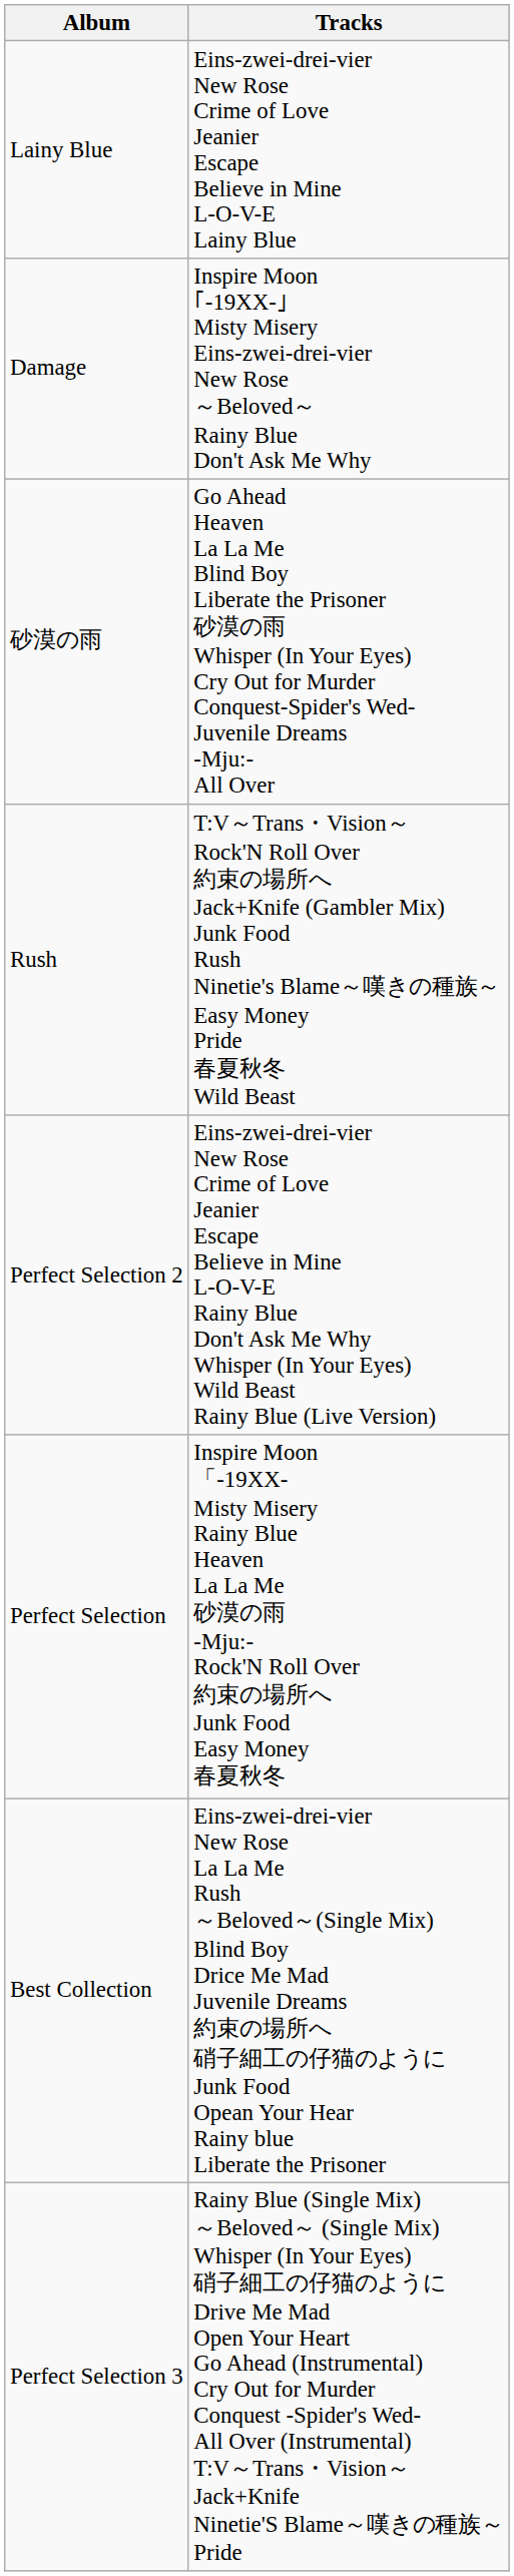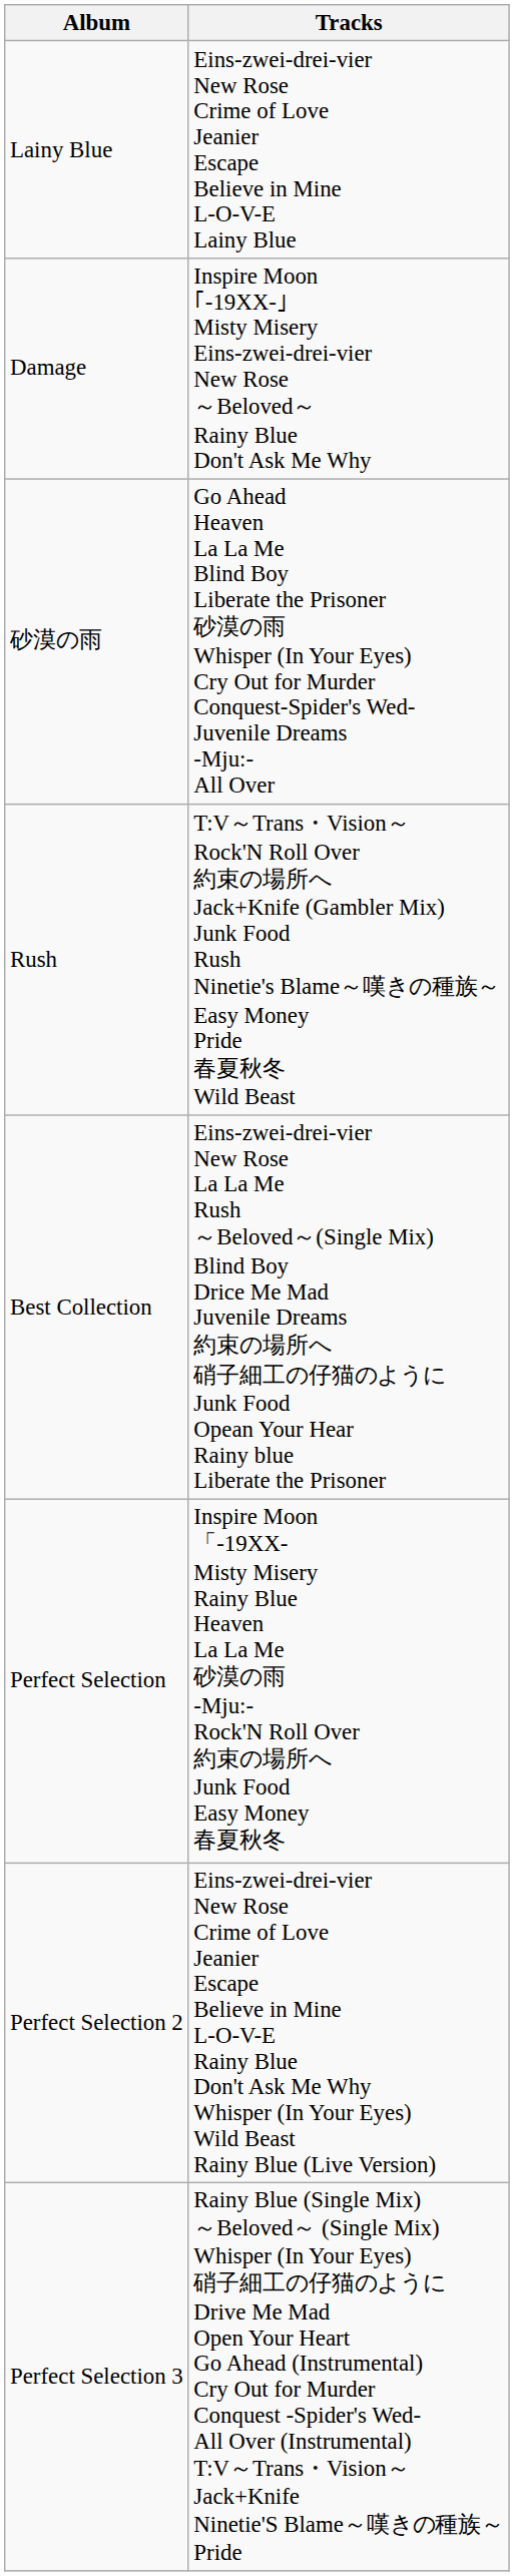rows swapped: Best Collection <-> Perfect Selection 2
